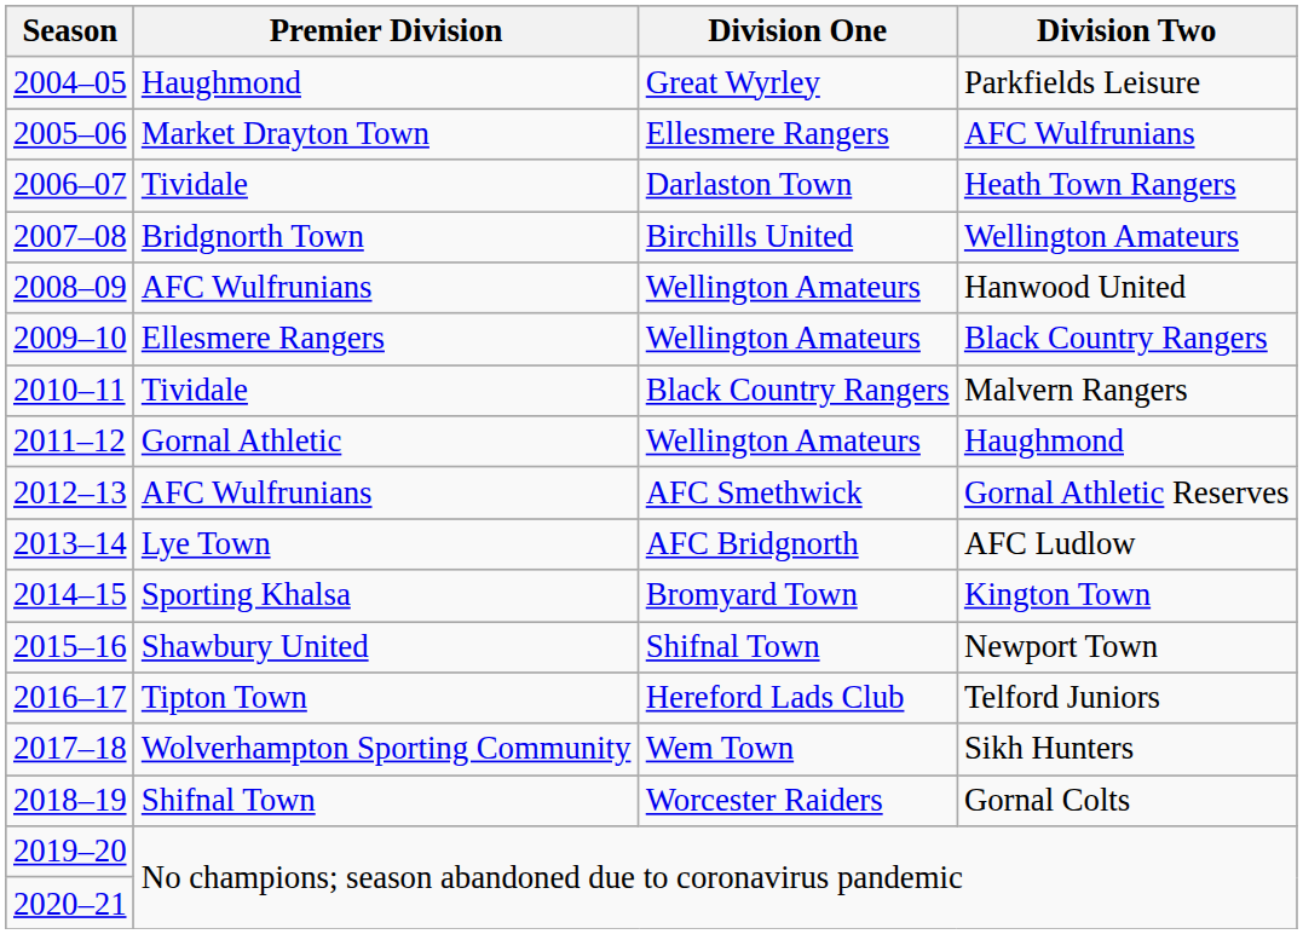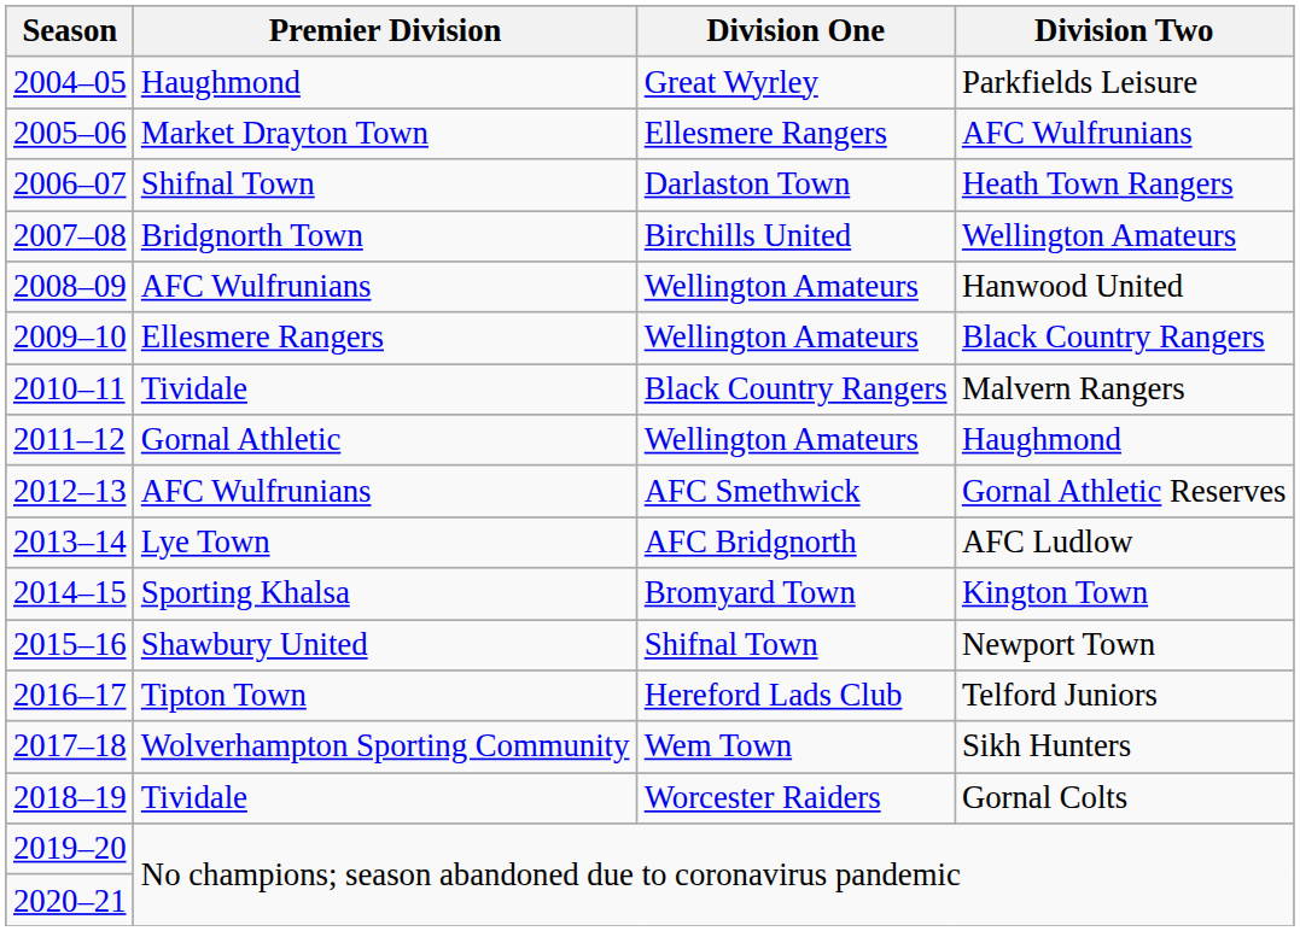Heath Town Rangers | Premier Division: Tividale -> Shifnal Town
Gornal Colts | Premier Division: Shifnal Town -> Tividale
